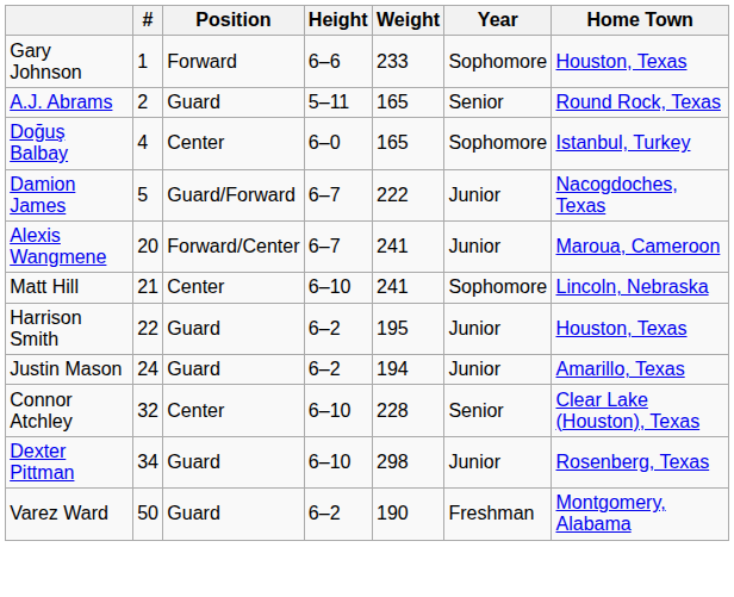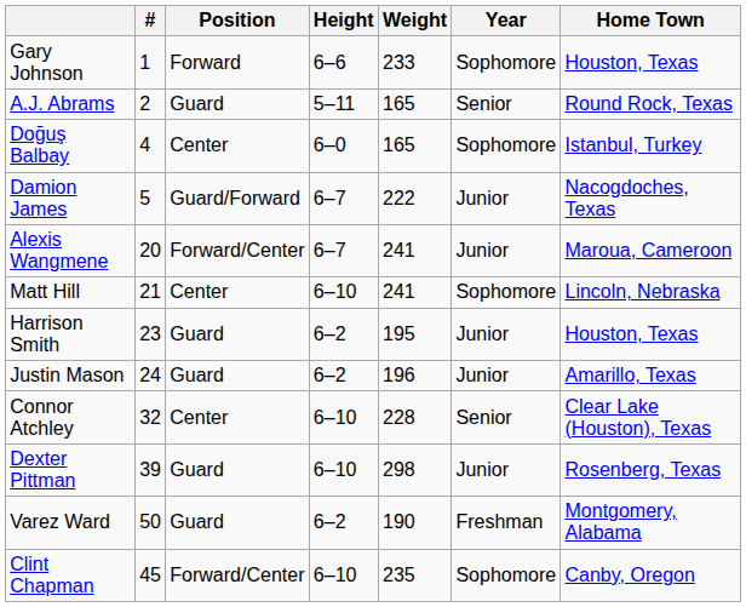Harrison Smith | #: 22 -> 23
Justin Mason | Weight: 194 -> 196
Dexter Pittman | #: 34 -> 39
+ row: Clint Chapman | 45 | Forward/Center | 6–10 | 235 | Sophomore | Canby, Oregon
